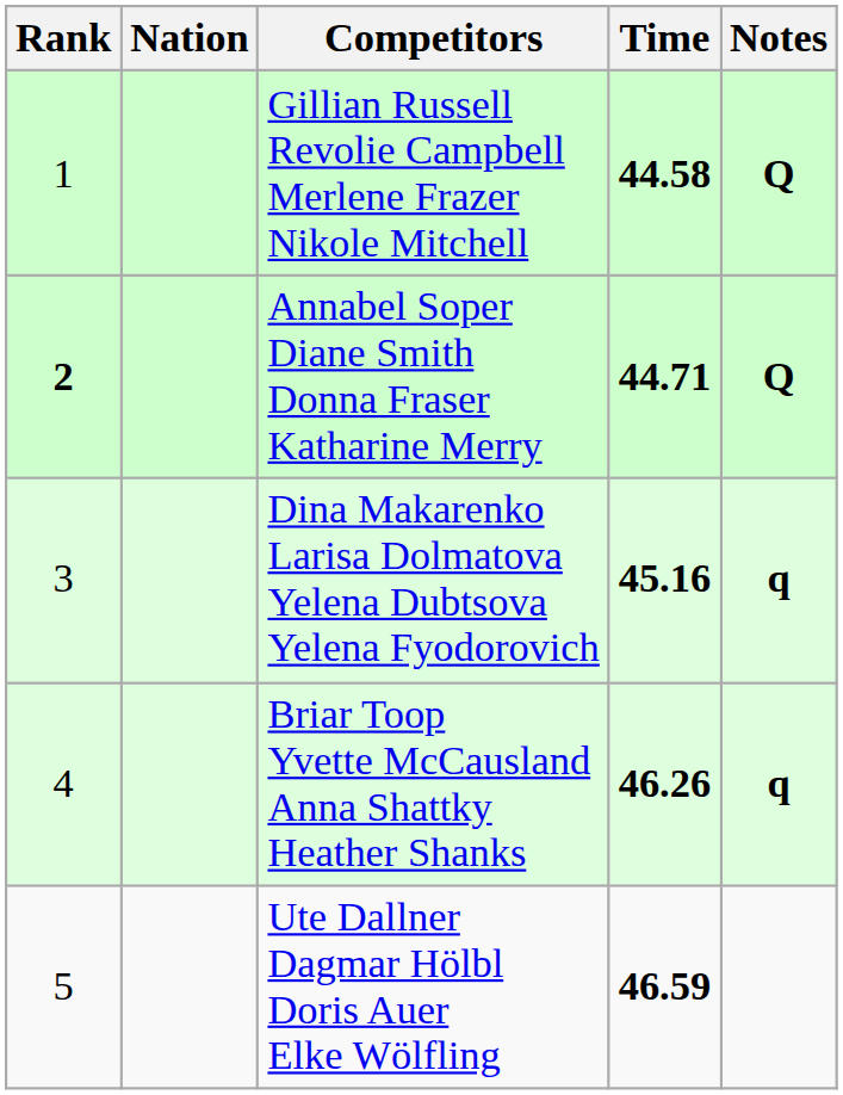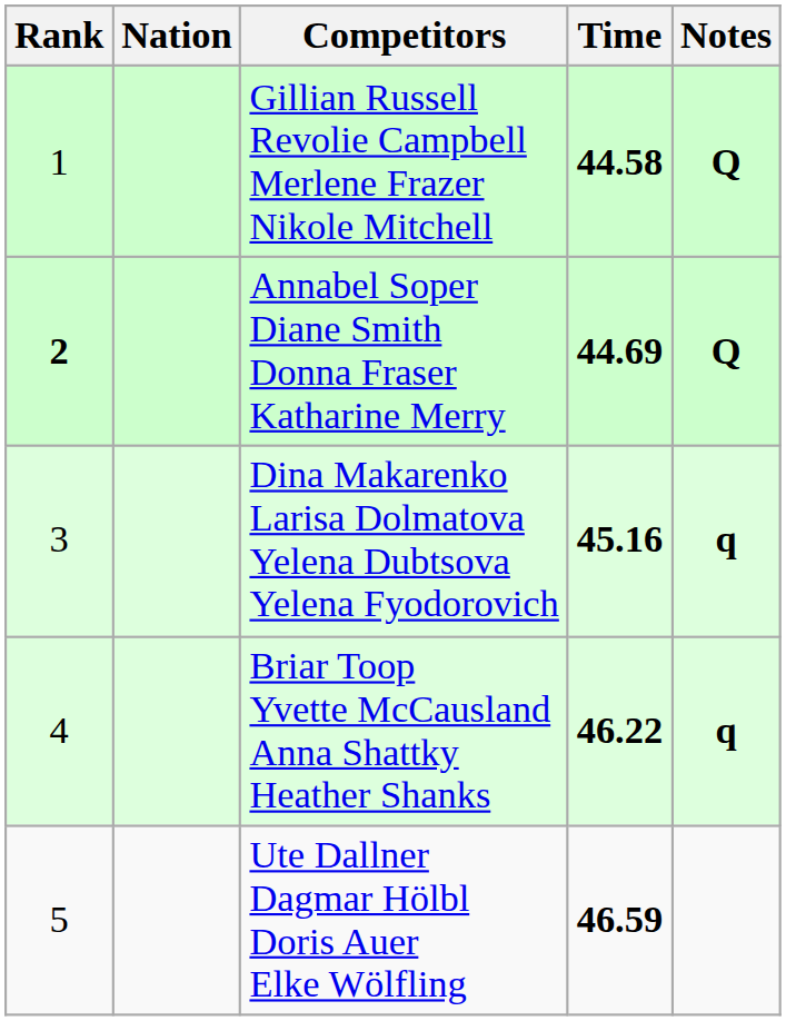Annabel Soper Diane Smith Donna Fraser Katharine Merry | Time: 44.71 -> 44.69
Briar Toop Yvette McCausland Anna Shattky Heather Shanks | Time: 46.26 -> 46.22
